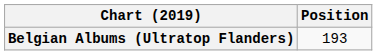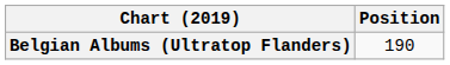Belgian Albums (Ultratop Flanders) | Position: 193 -> 190
